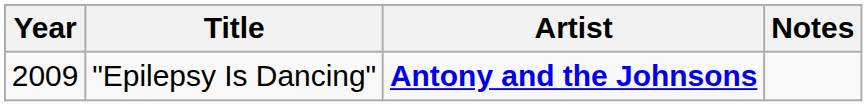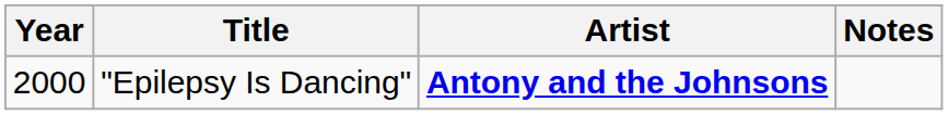"Epilepsy Is Dancing" | Year: 2009 -> 2000
